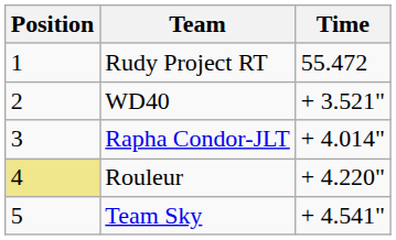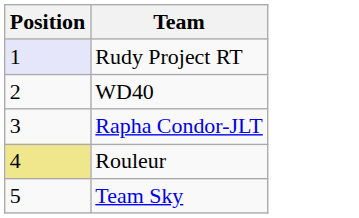- column: Time | 55.472 | + 3.521" | + 4.014" | + 4.220" | + 4.541"
Rudy Project RT | Position: no background -> lavender background
